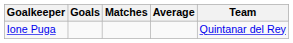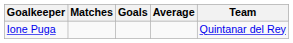columns swapped: Goals <-> Matches
